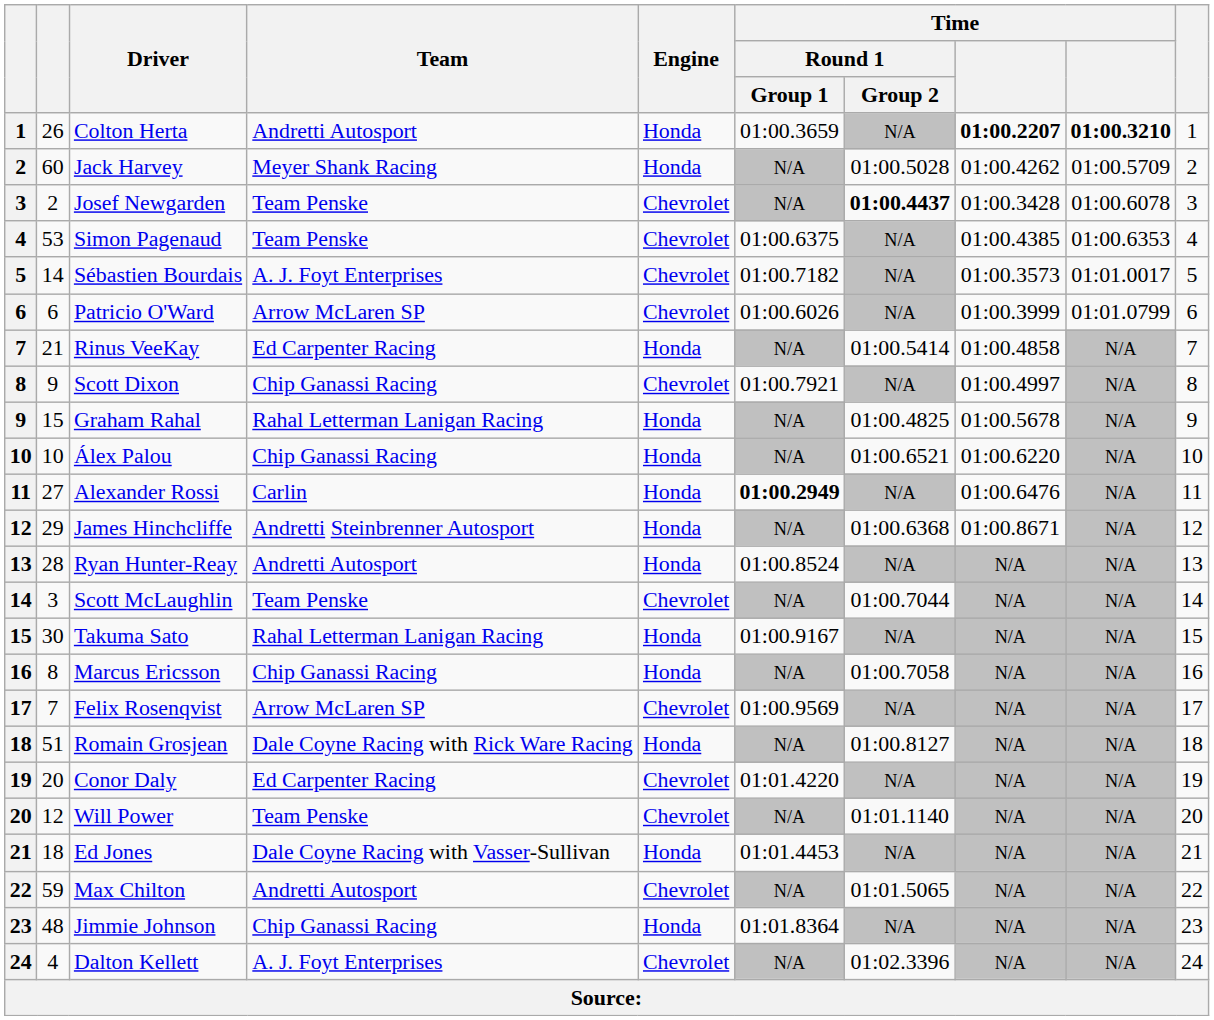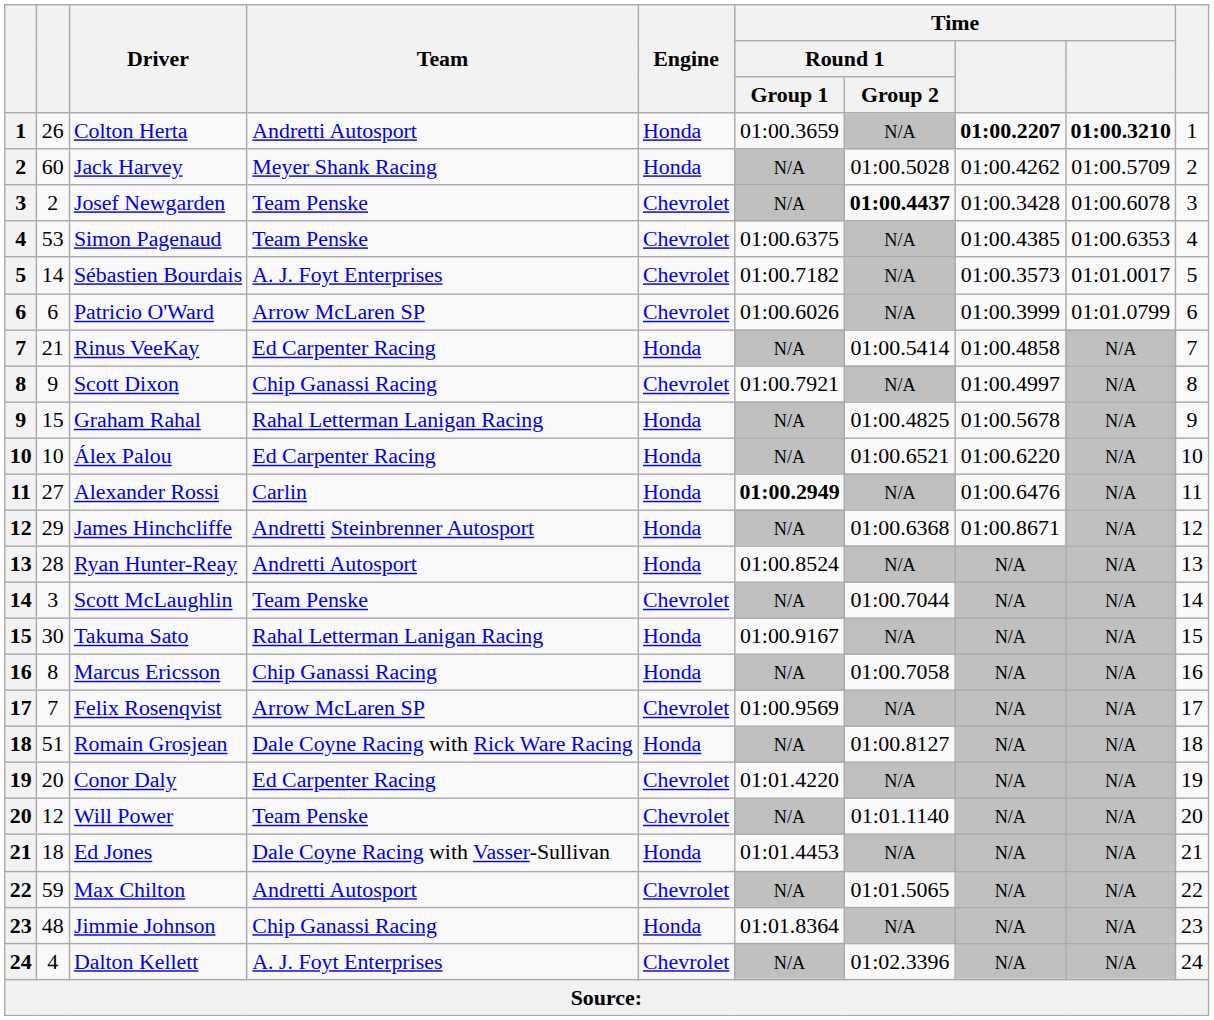Álex Palou | Team: Chip Ganassi Racing -> Ed Carpenter Racing
